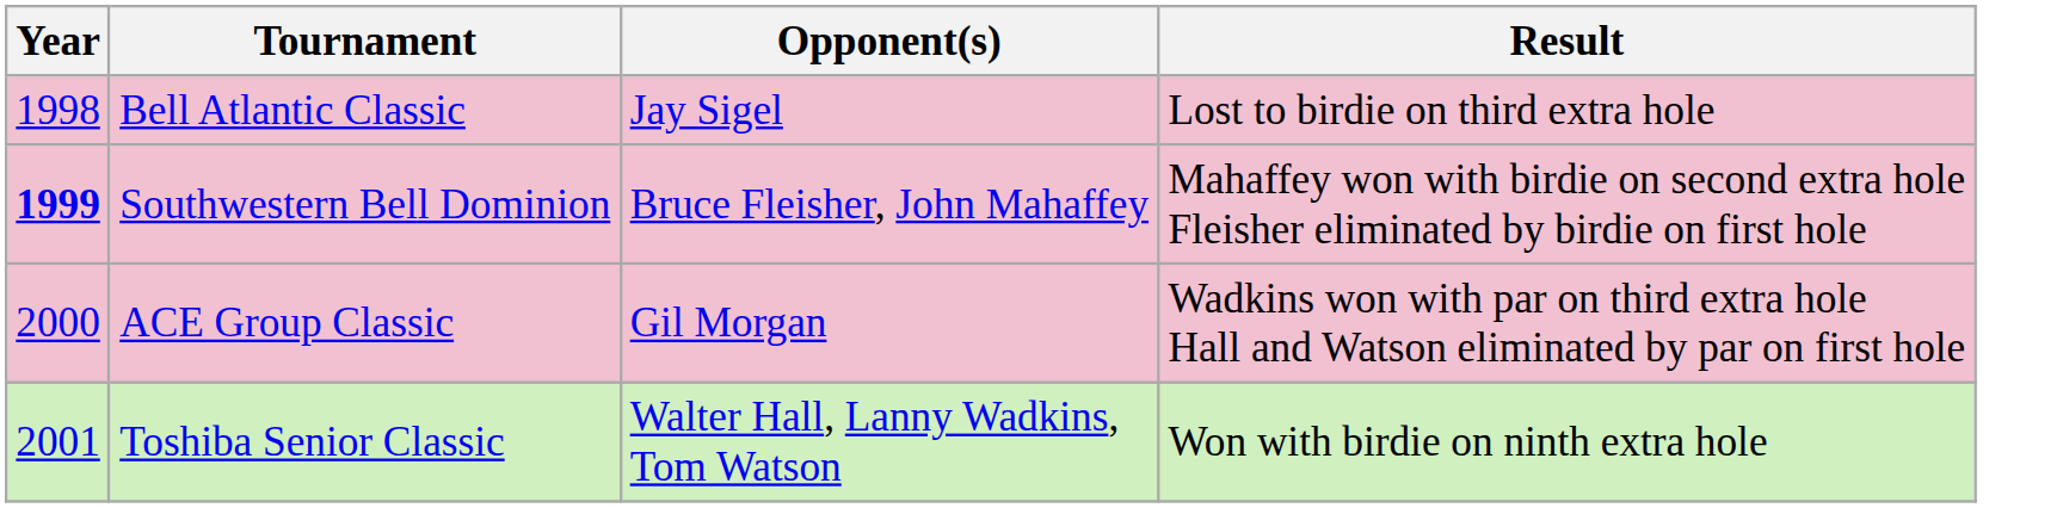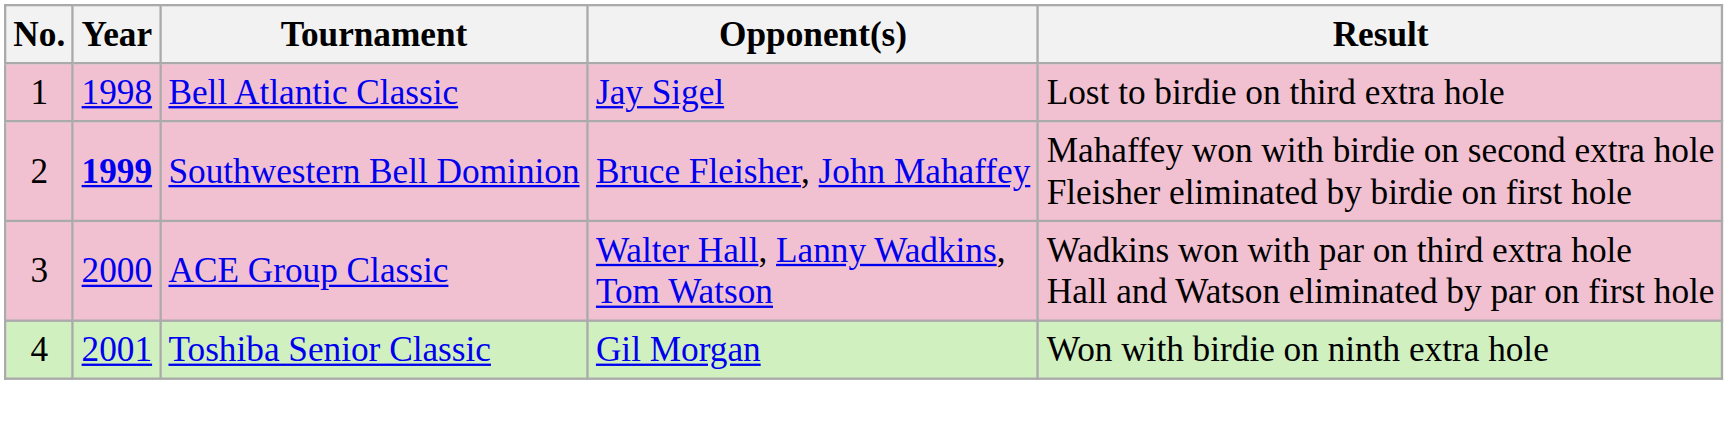+ column: No. | 1 | 2 | 3 | 4
ACE Group Classic | Opponent(s): Gil Morgan -> Walter Hall, Lanny Wadkins, Tom Watson
Toshiba Senior Classic | Opponent(s): Walter Hall, Lanny Wadkins, Tom Watson -> Gil Morgan
